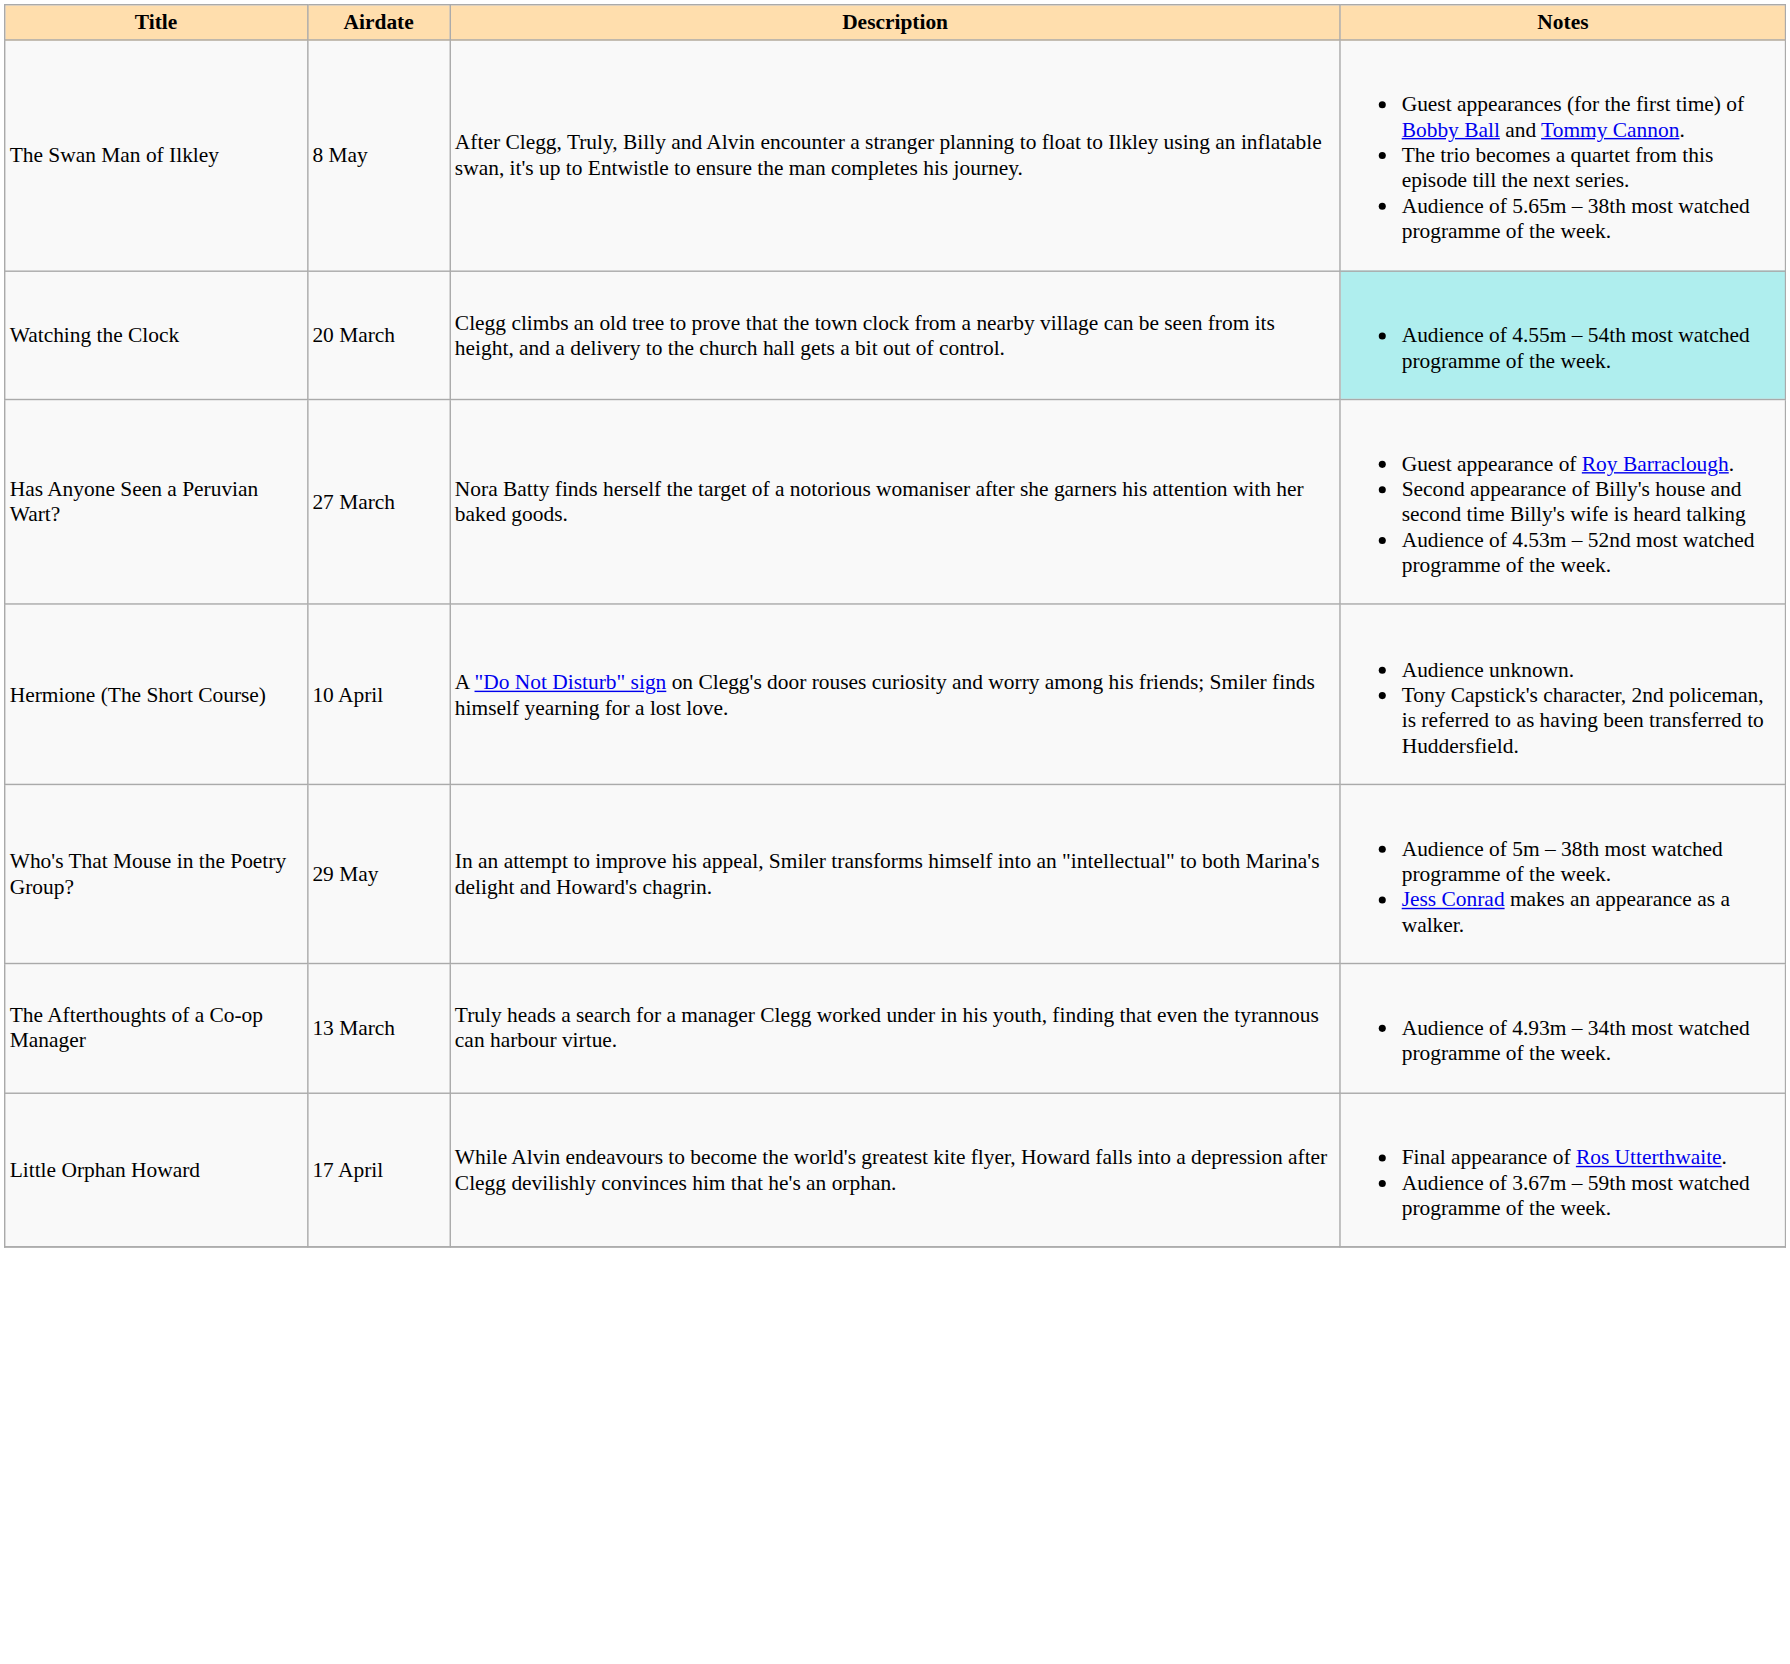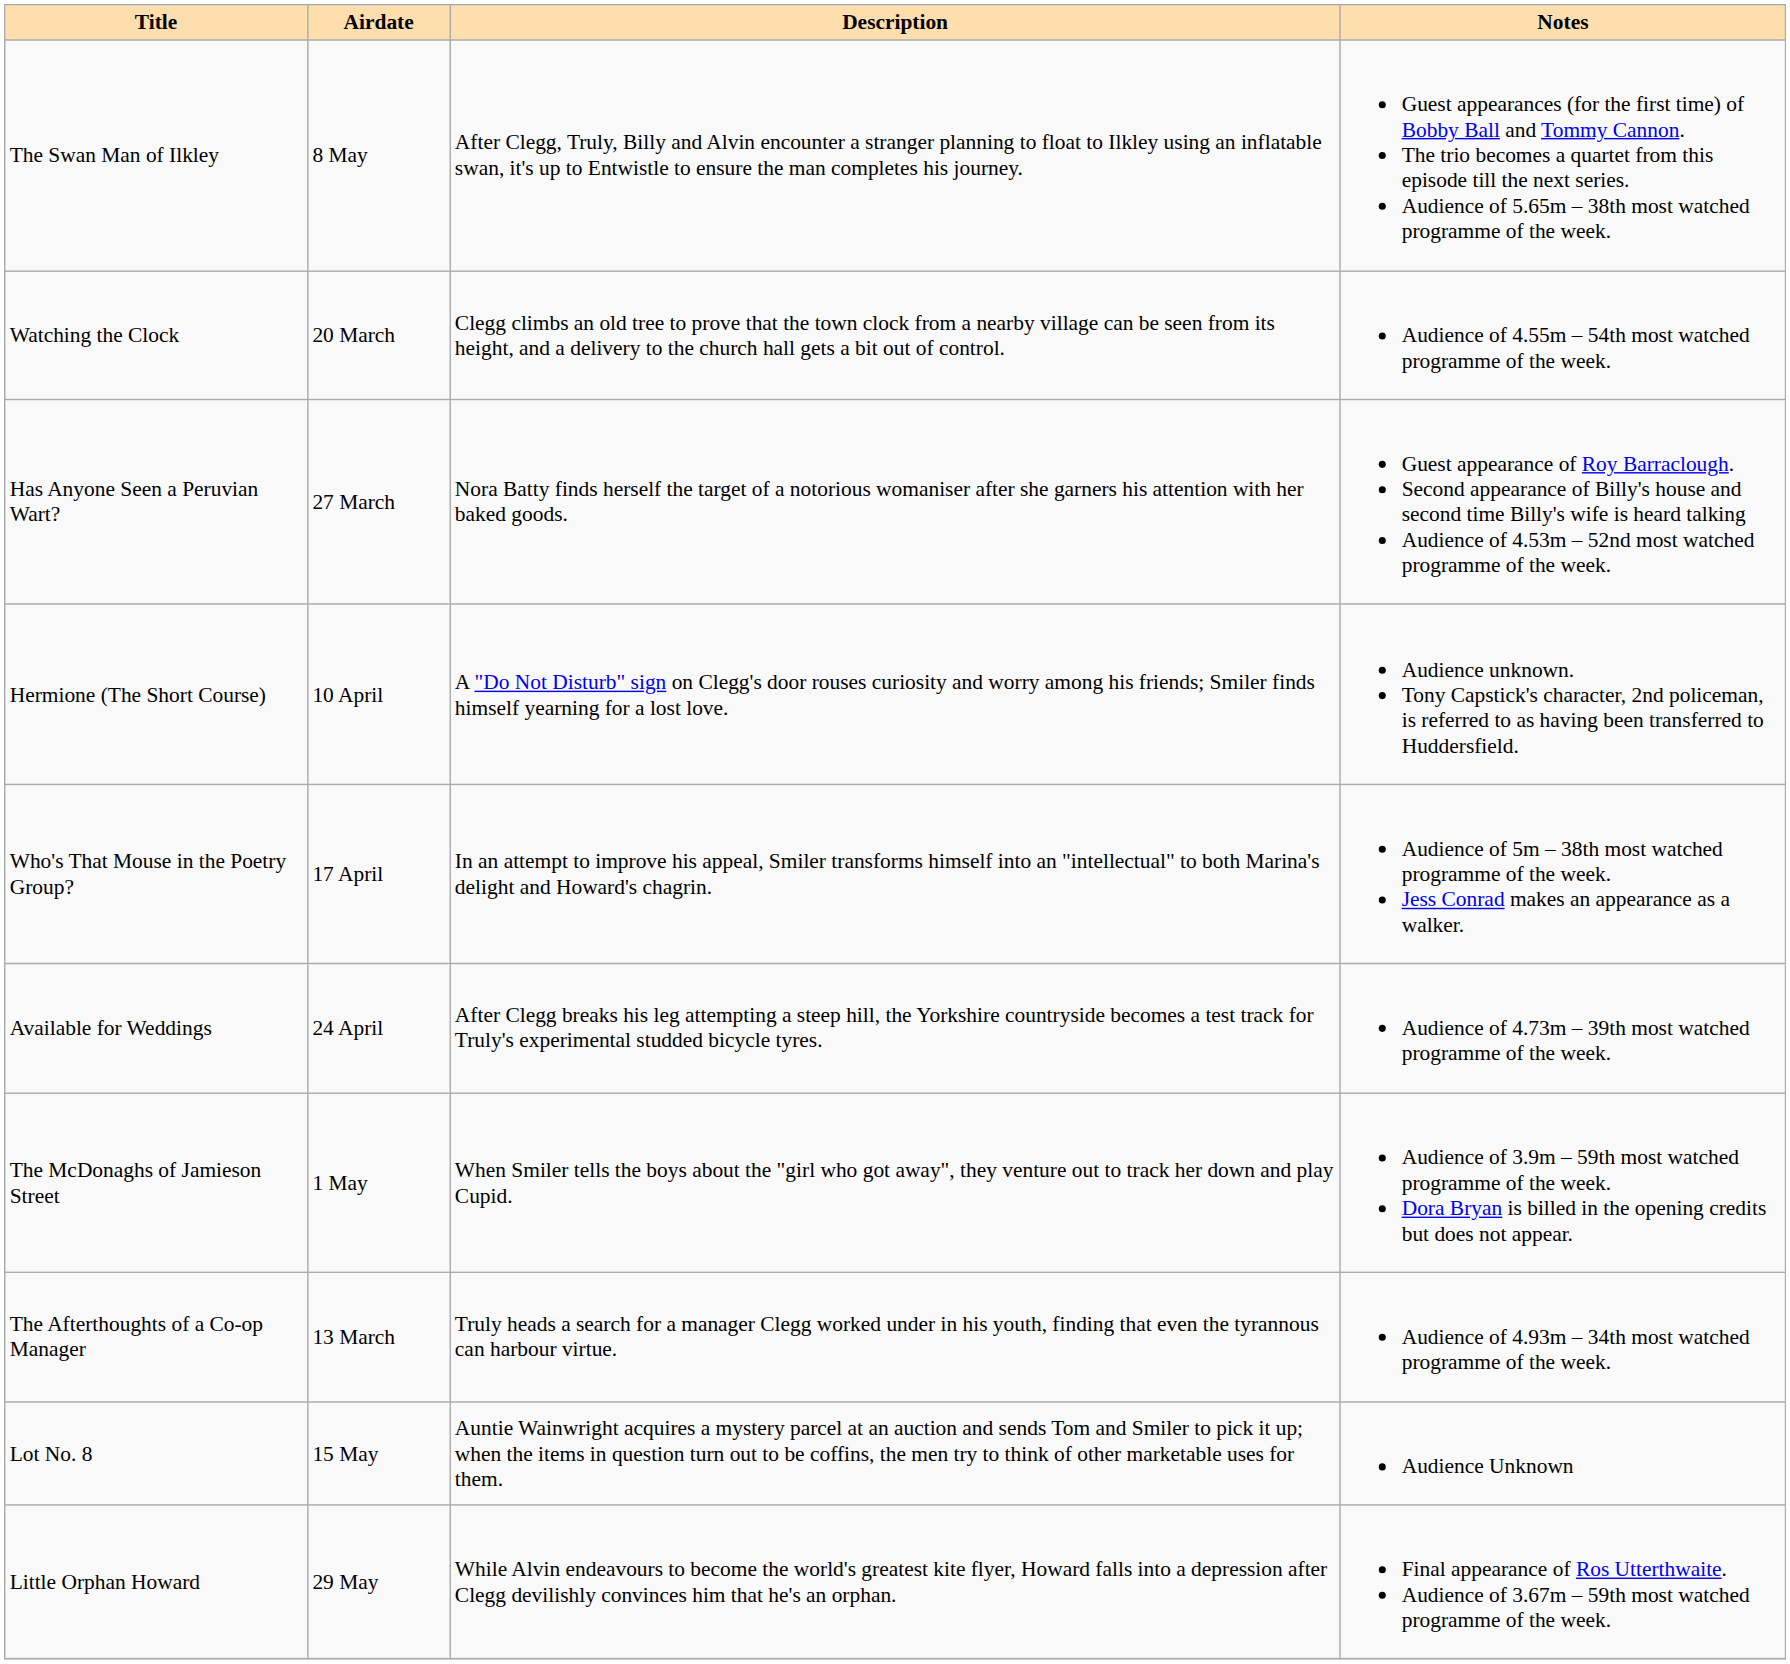Watching the Clock | Notes: paleturquoise background -> no background
Who's That Mouse in the Poetry Group? | Airdate: 29 May -> 17 April
+ row: Available for Weddings | 24 April | After Clegg breaks his leg attempting a steep hill, the Yorkshire countryside becomes a test track for Truly's experimental studded bicycle tyres. | Audience of 4.73m – 39th most watched programme of the week.
+ row: The McDonaghs of Jamieson Street | 1 May | When Smiler tells the boys about the "girl who got away", they venture out to track her down and play Cupid. | Audience of 3.9m – 59th most watched programme of the week. Dora Bryan is billed in the opening credits but does not appear.
+ row: Lot No. 8 | 15 May | Auntie Wainwright acquires a mystery parcel at an auction and sends Tom and Smiler to pick it up; when the items in question turn out to be coffins, the men try to think of other marketable uses for them. | Audience Unknown
Little Orphan Howard | Airdate: 17 April -> 29 May
